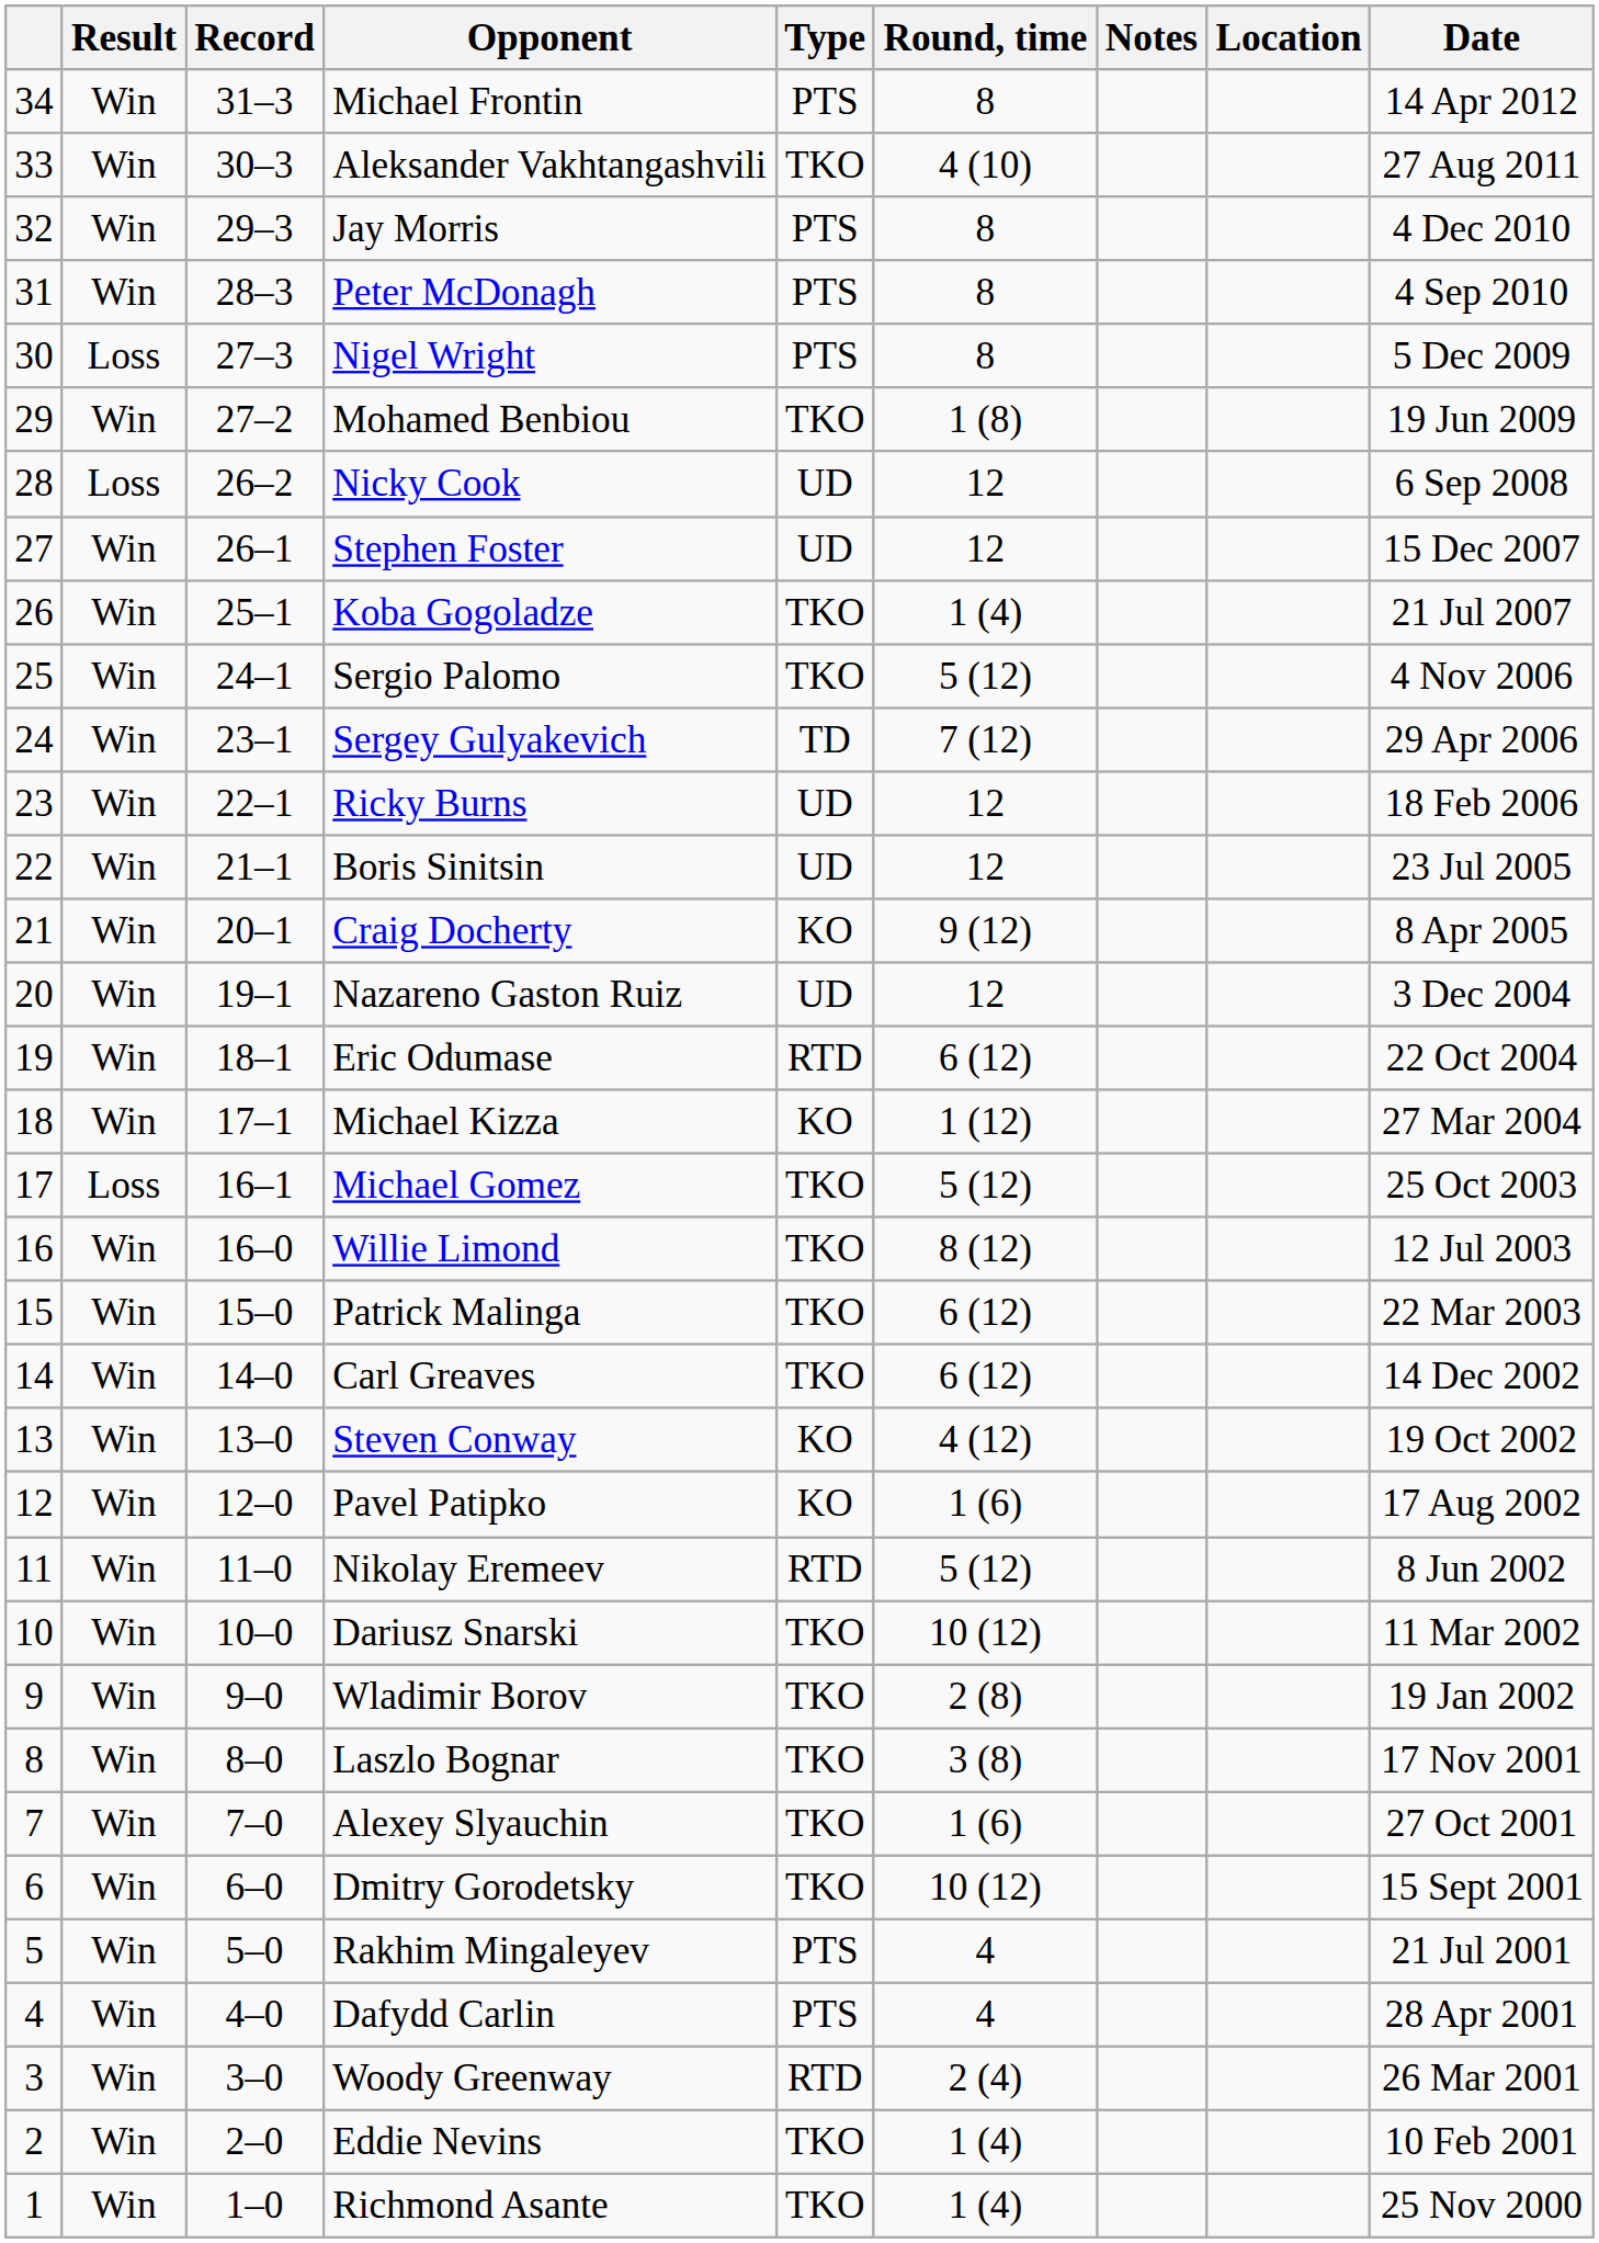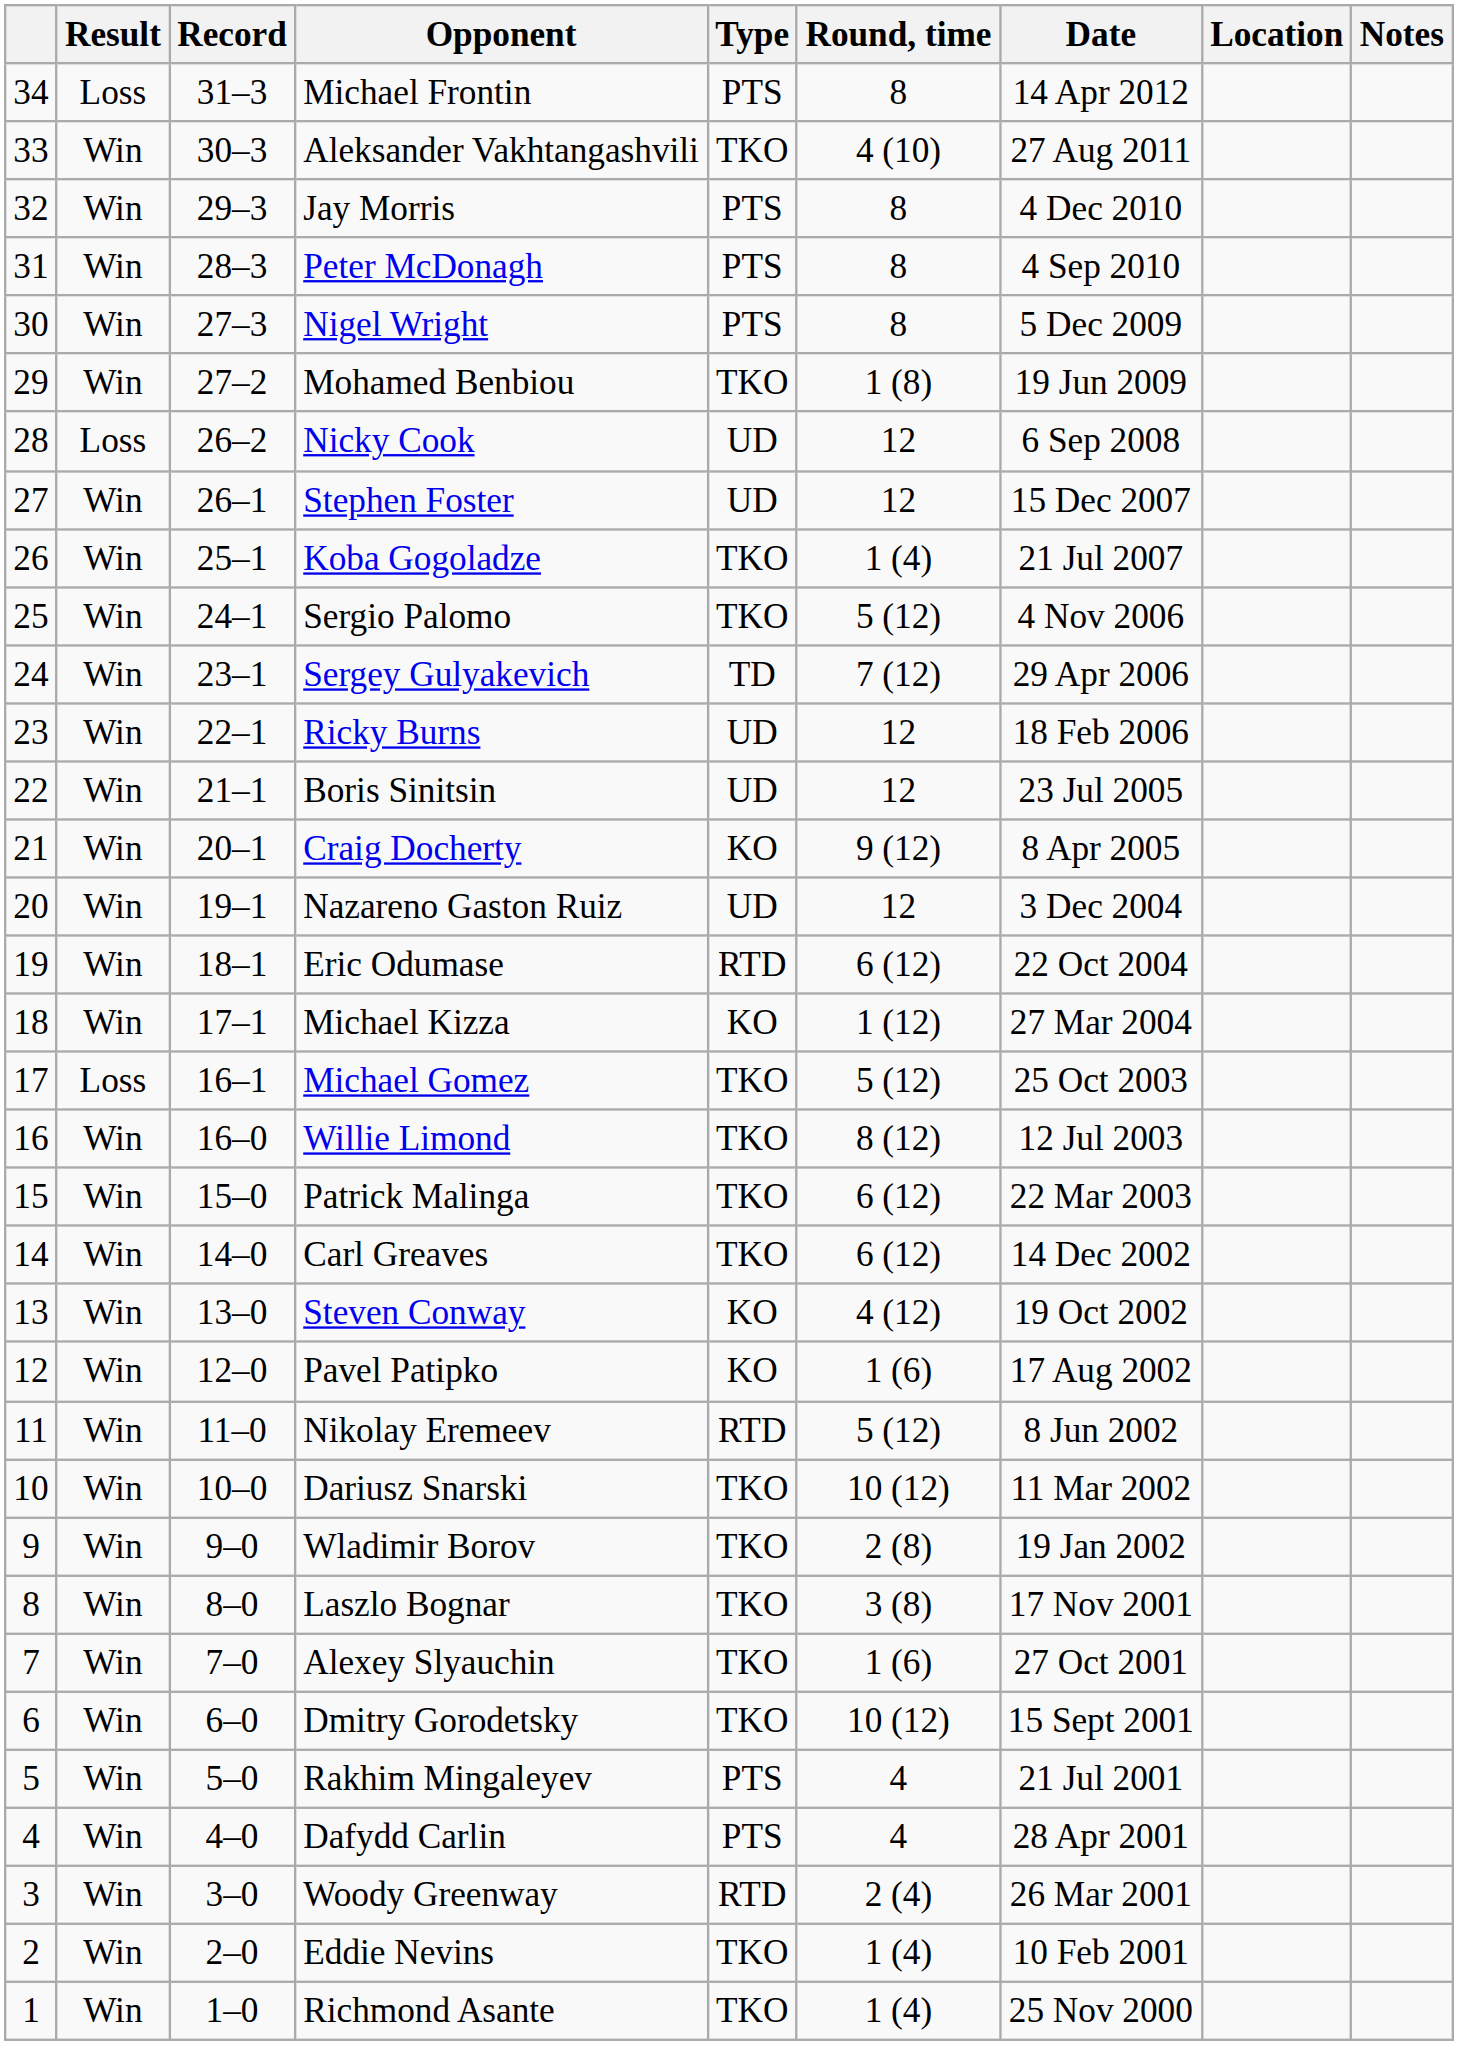columns swapped: Date <-> Notes
Michael Frontin | Result: Win -> Loss
Nigel Wright | Result: Loss -> Win
